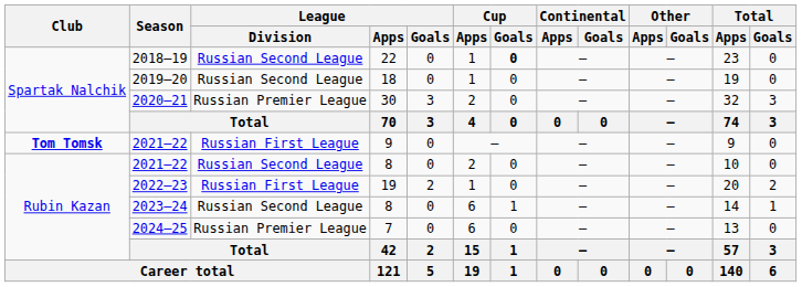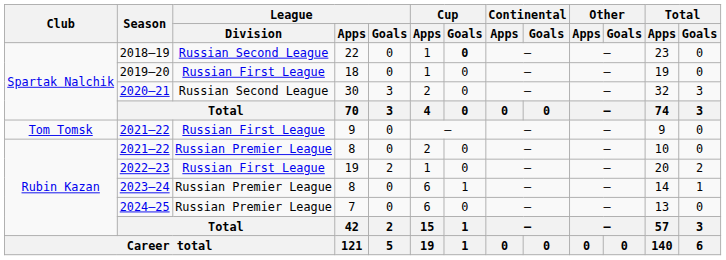2019–20 | League / Division: Russian Second League -> Russian First League
2020–21 | League / Division: Russian Premier League -> Russian Second League
2021–22 / 9 | Club: bold -> normal
2021–22 / 8 | League / Division: Russian Second League -> Russian Premier League
2023–24 | League / Division: Russian Second League -> Russian Premier League
